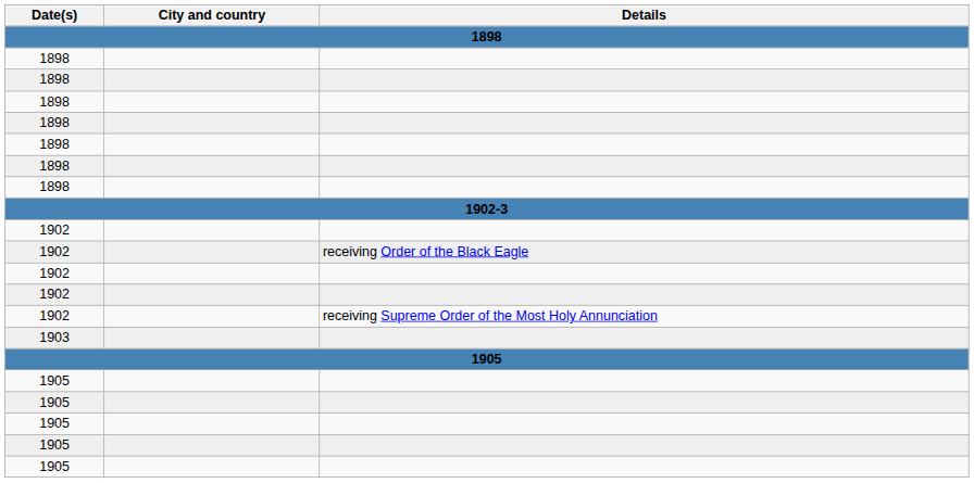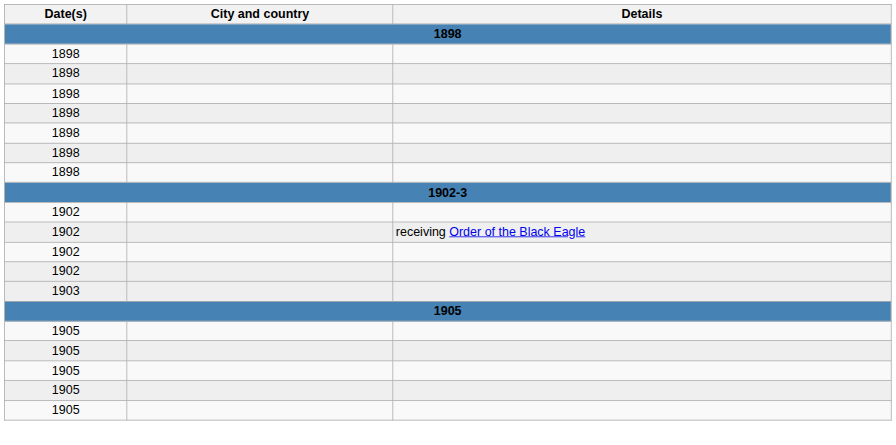- row: 1902 | receiving Supreme Order of the Most Holy Annunciation
